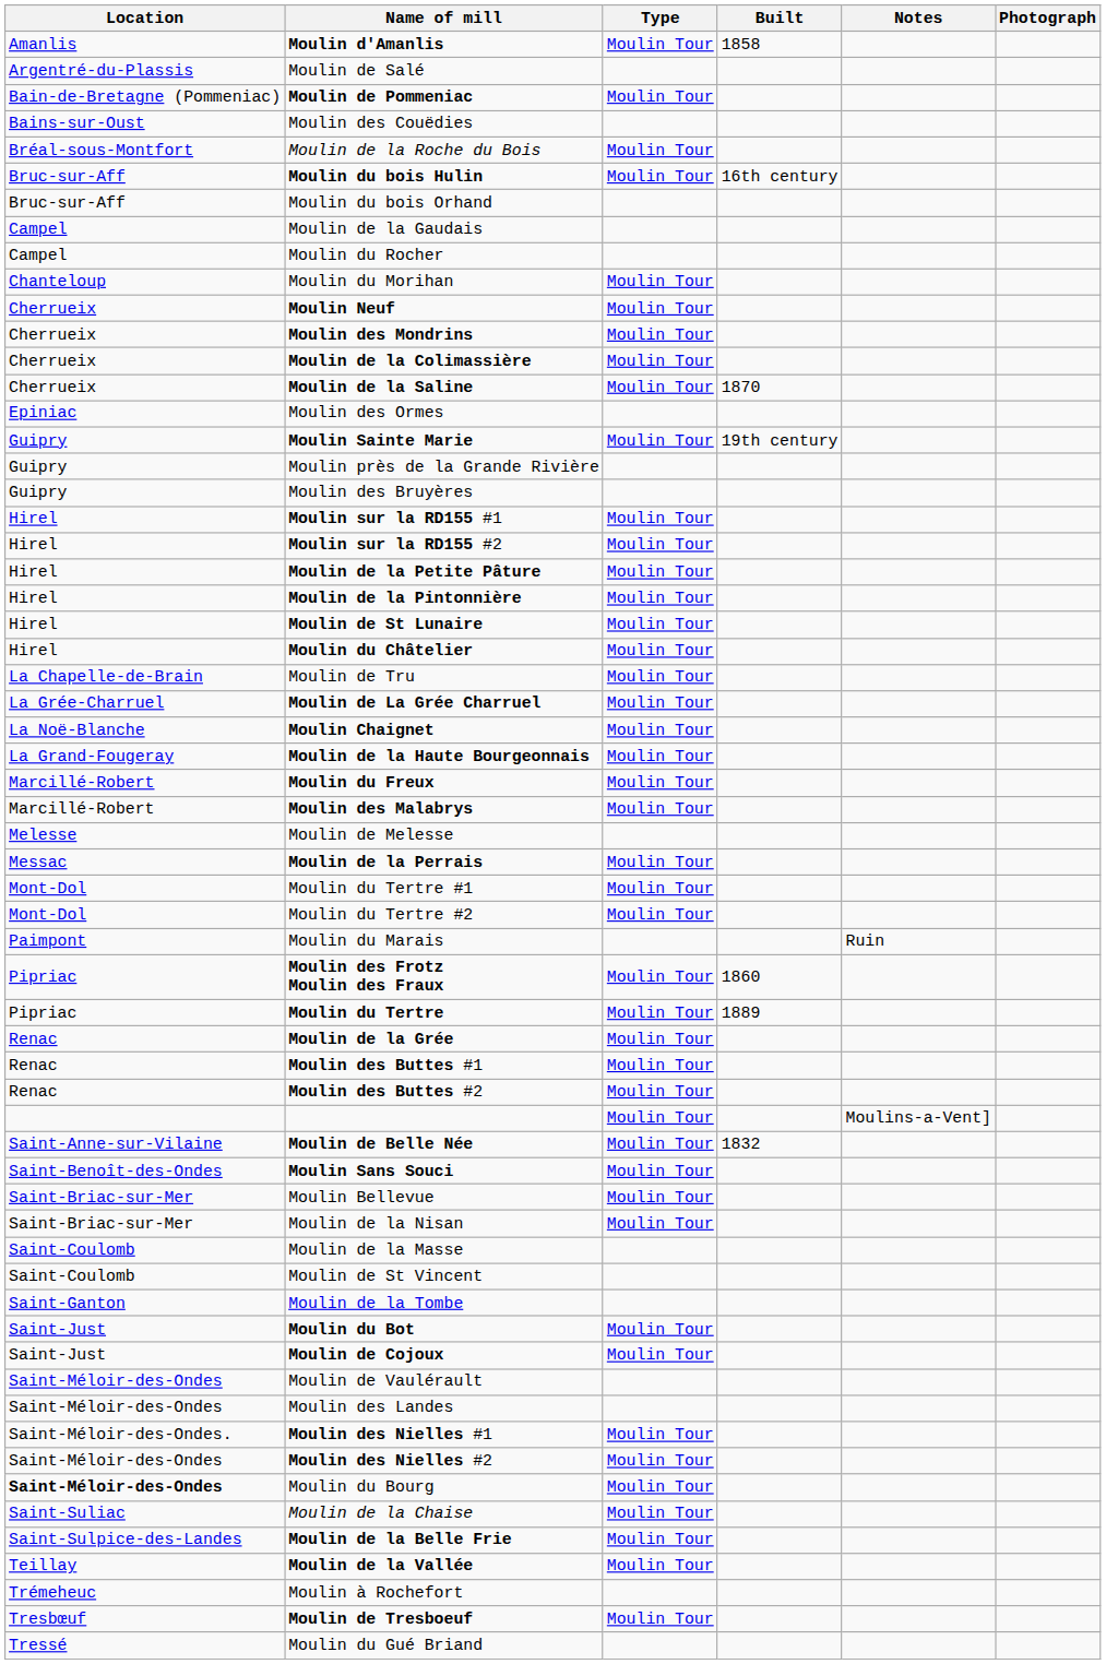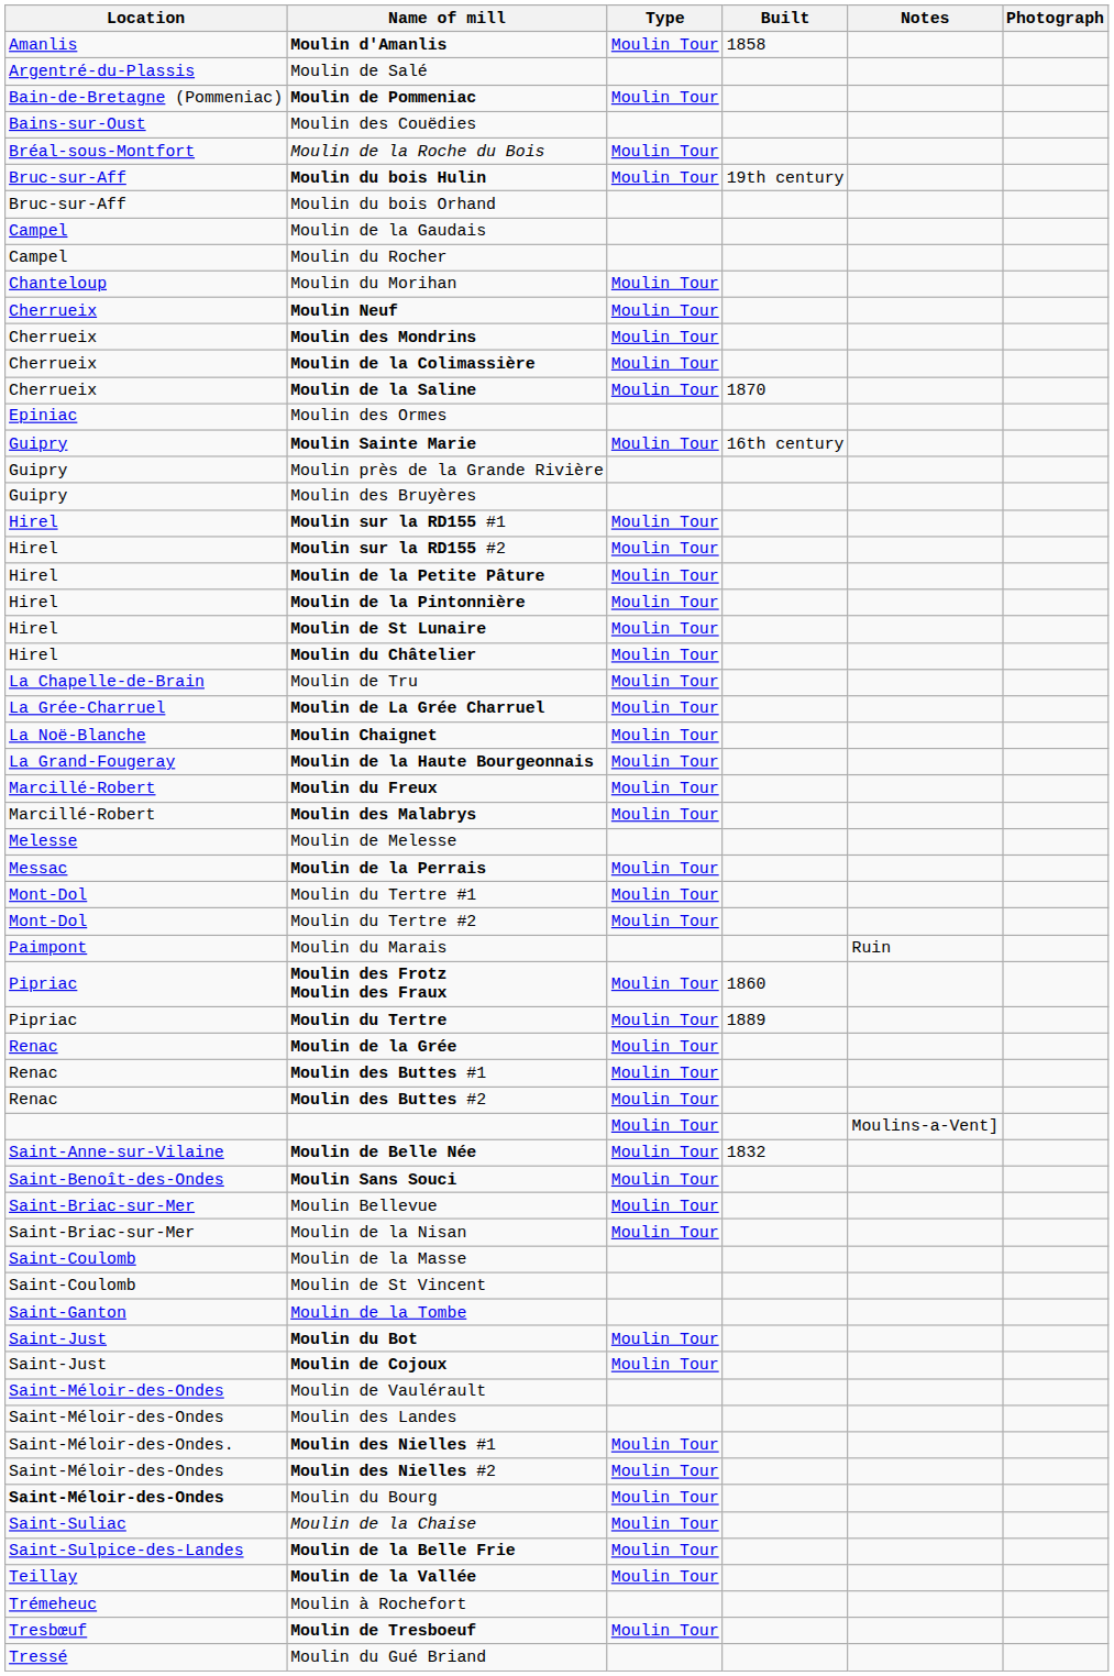Moulin du bois Hulin | Built: 16th century -> 19th century
Moulin Sainte Marie | Built: 19th century -> 16th century
